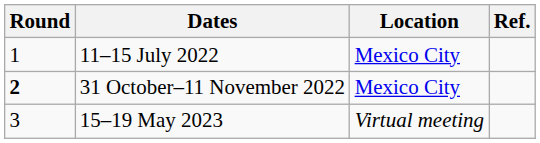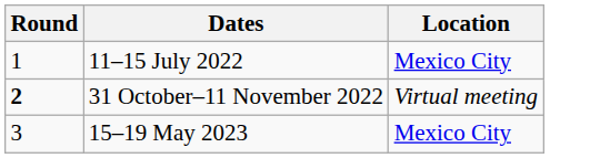- column: Ref.
31 October–11 November 2022 | Location: Mexico City -> Virtual meeting
15–19 May 2023 | Location: Virtual meeting -> Mexico City
